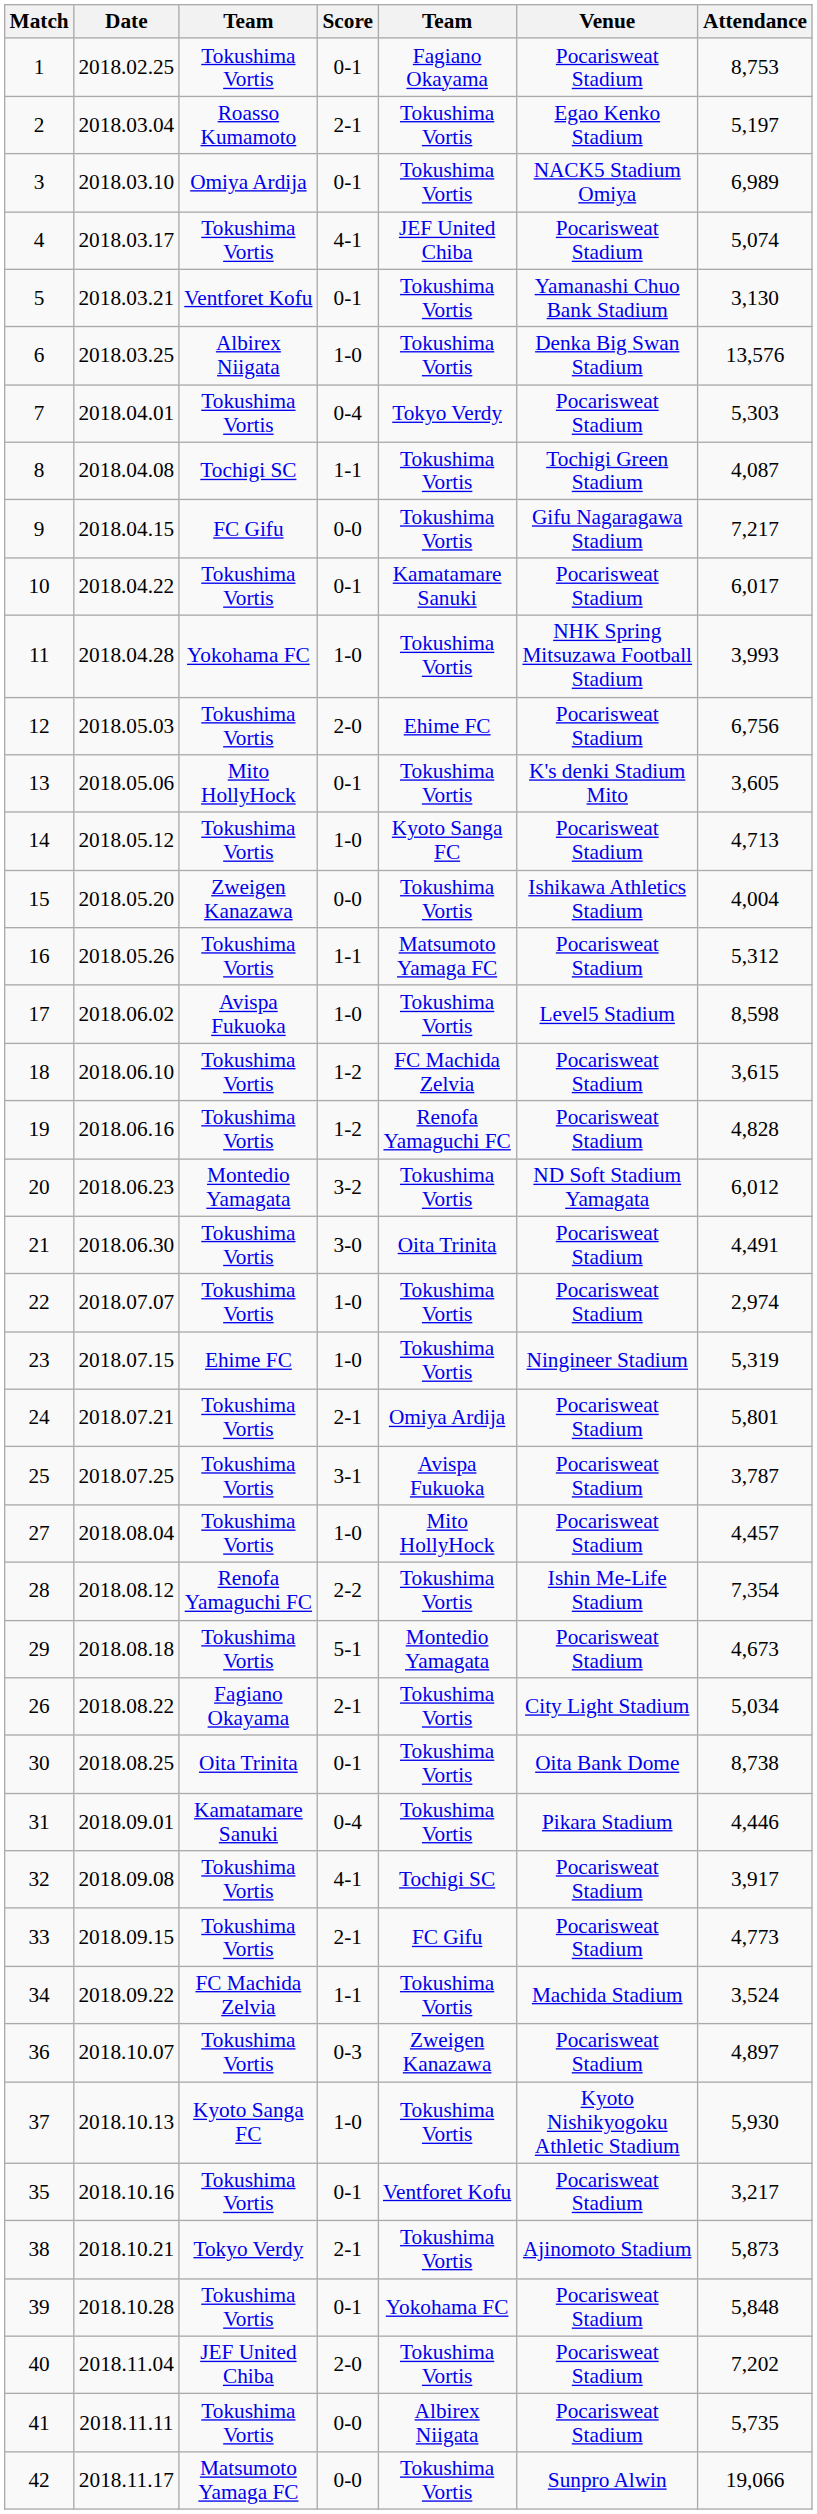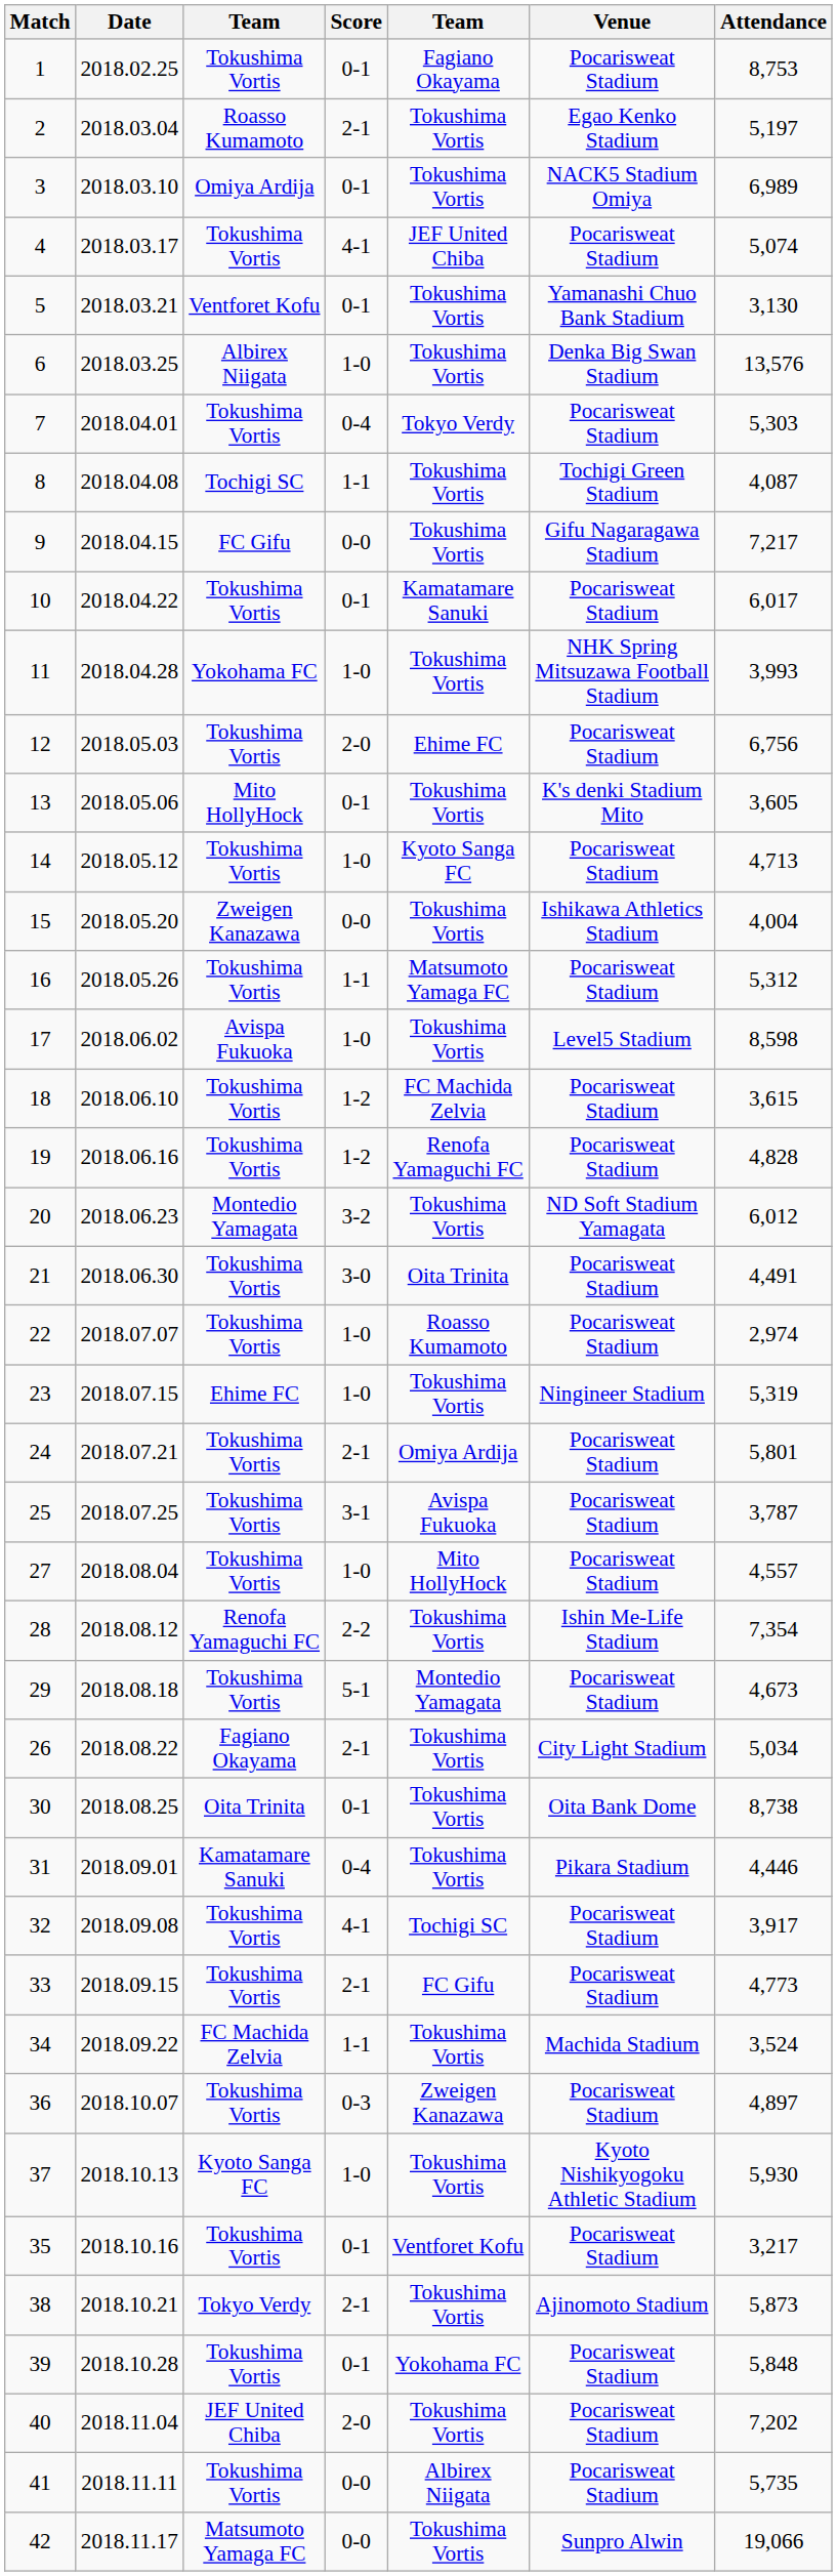22 | column 5: Tokushima Vortis -> Roasso Kumamoto
27 | Attendance: 4,457 -> 4,557
